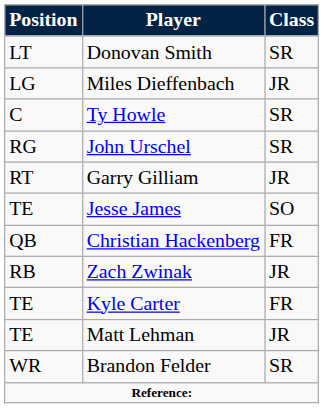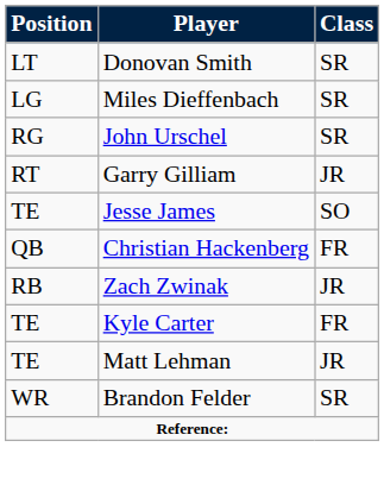Miles Dieffenbach | Class: JR -> SR
- row: C | Ty Howle | SR
